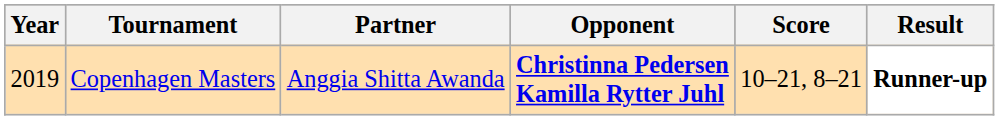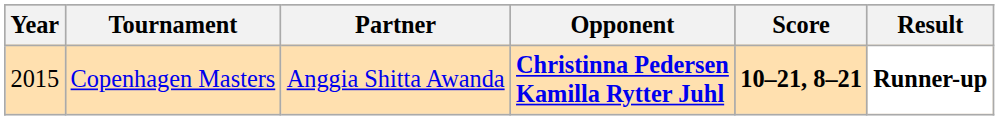Copenhagen Masters | Year: 2019 -> 2015
Copenhagen Masters | Score: normal -> bold
